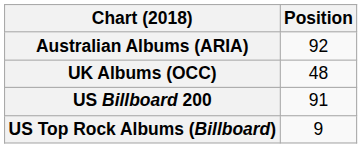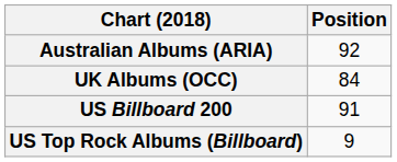UK Albums (OCC) | Position: 48 -> 84
